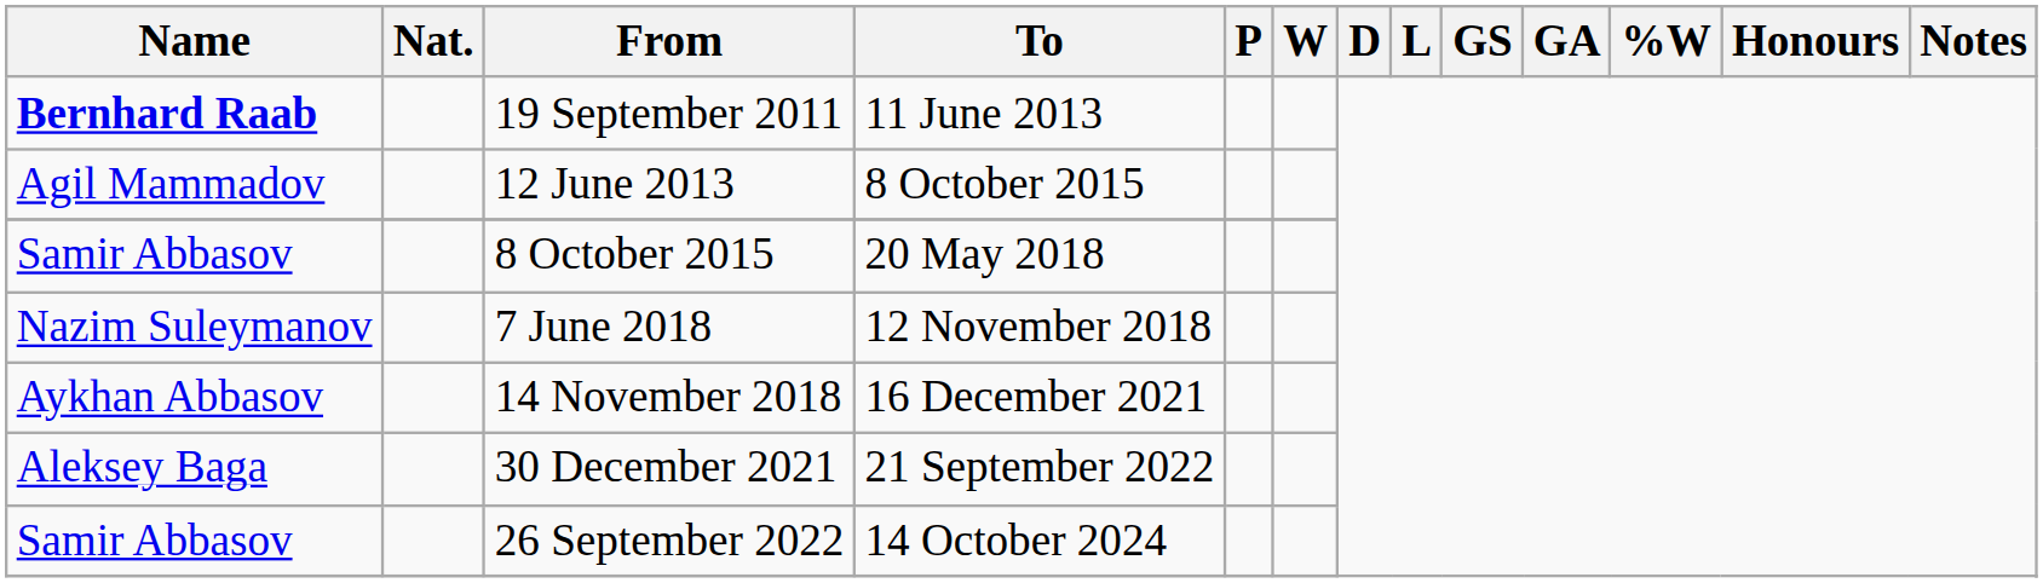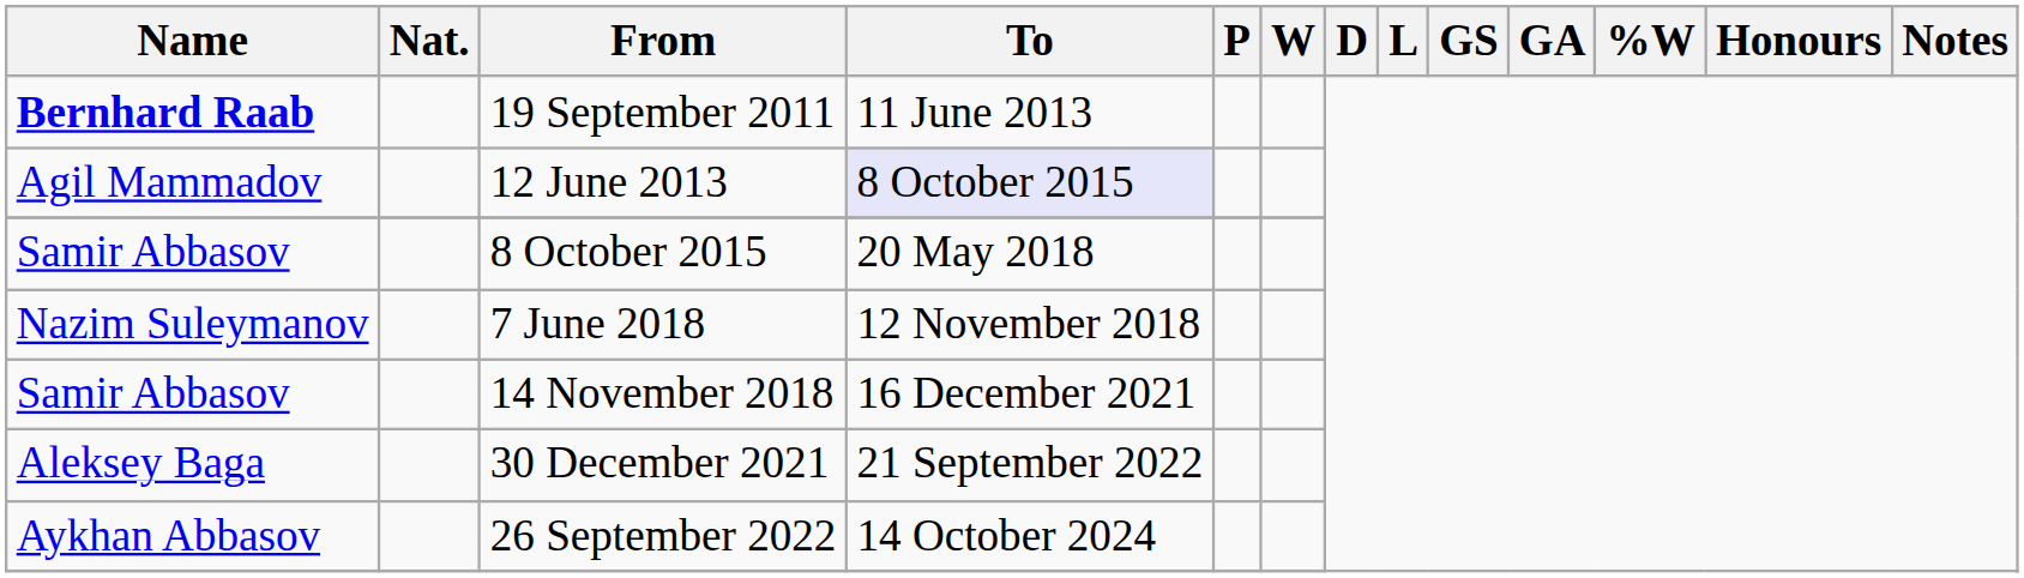12 June 2013 | To: no background -> lavender background
14 November 2018 | Name: Aykhan Abbasov -> Samir Abbasov
26 September 2022 | Name: Samir Abbasov -> Aykhan Abbasov
